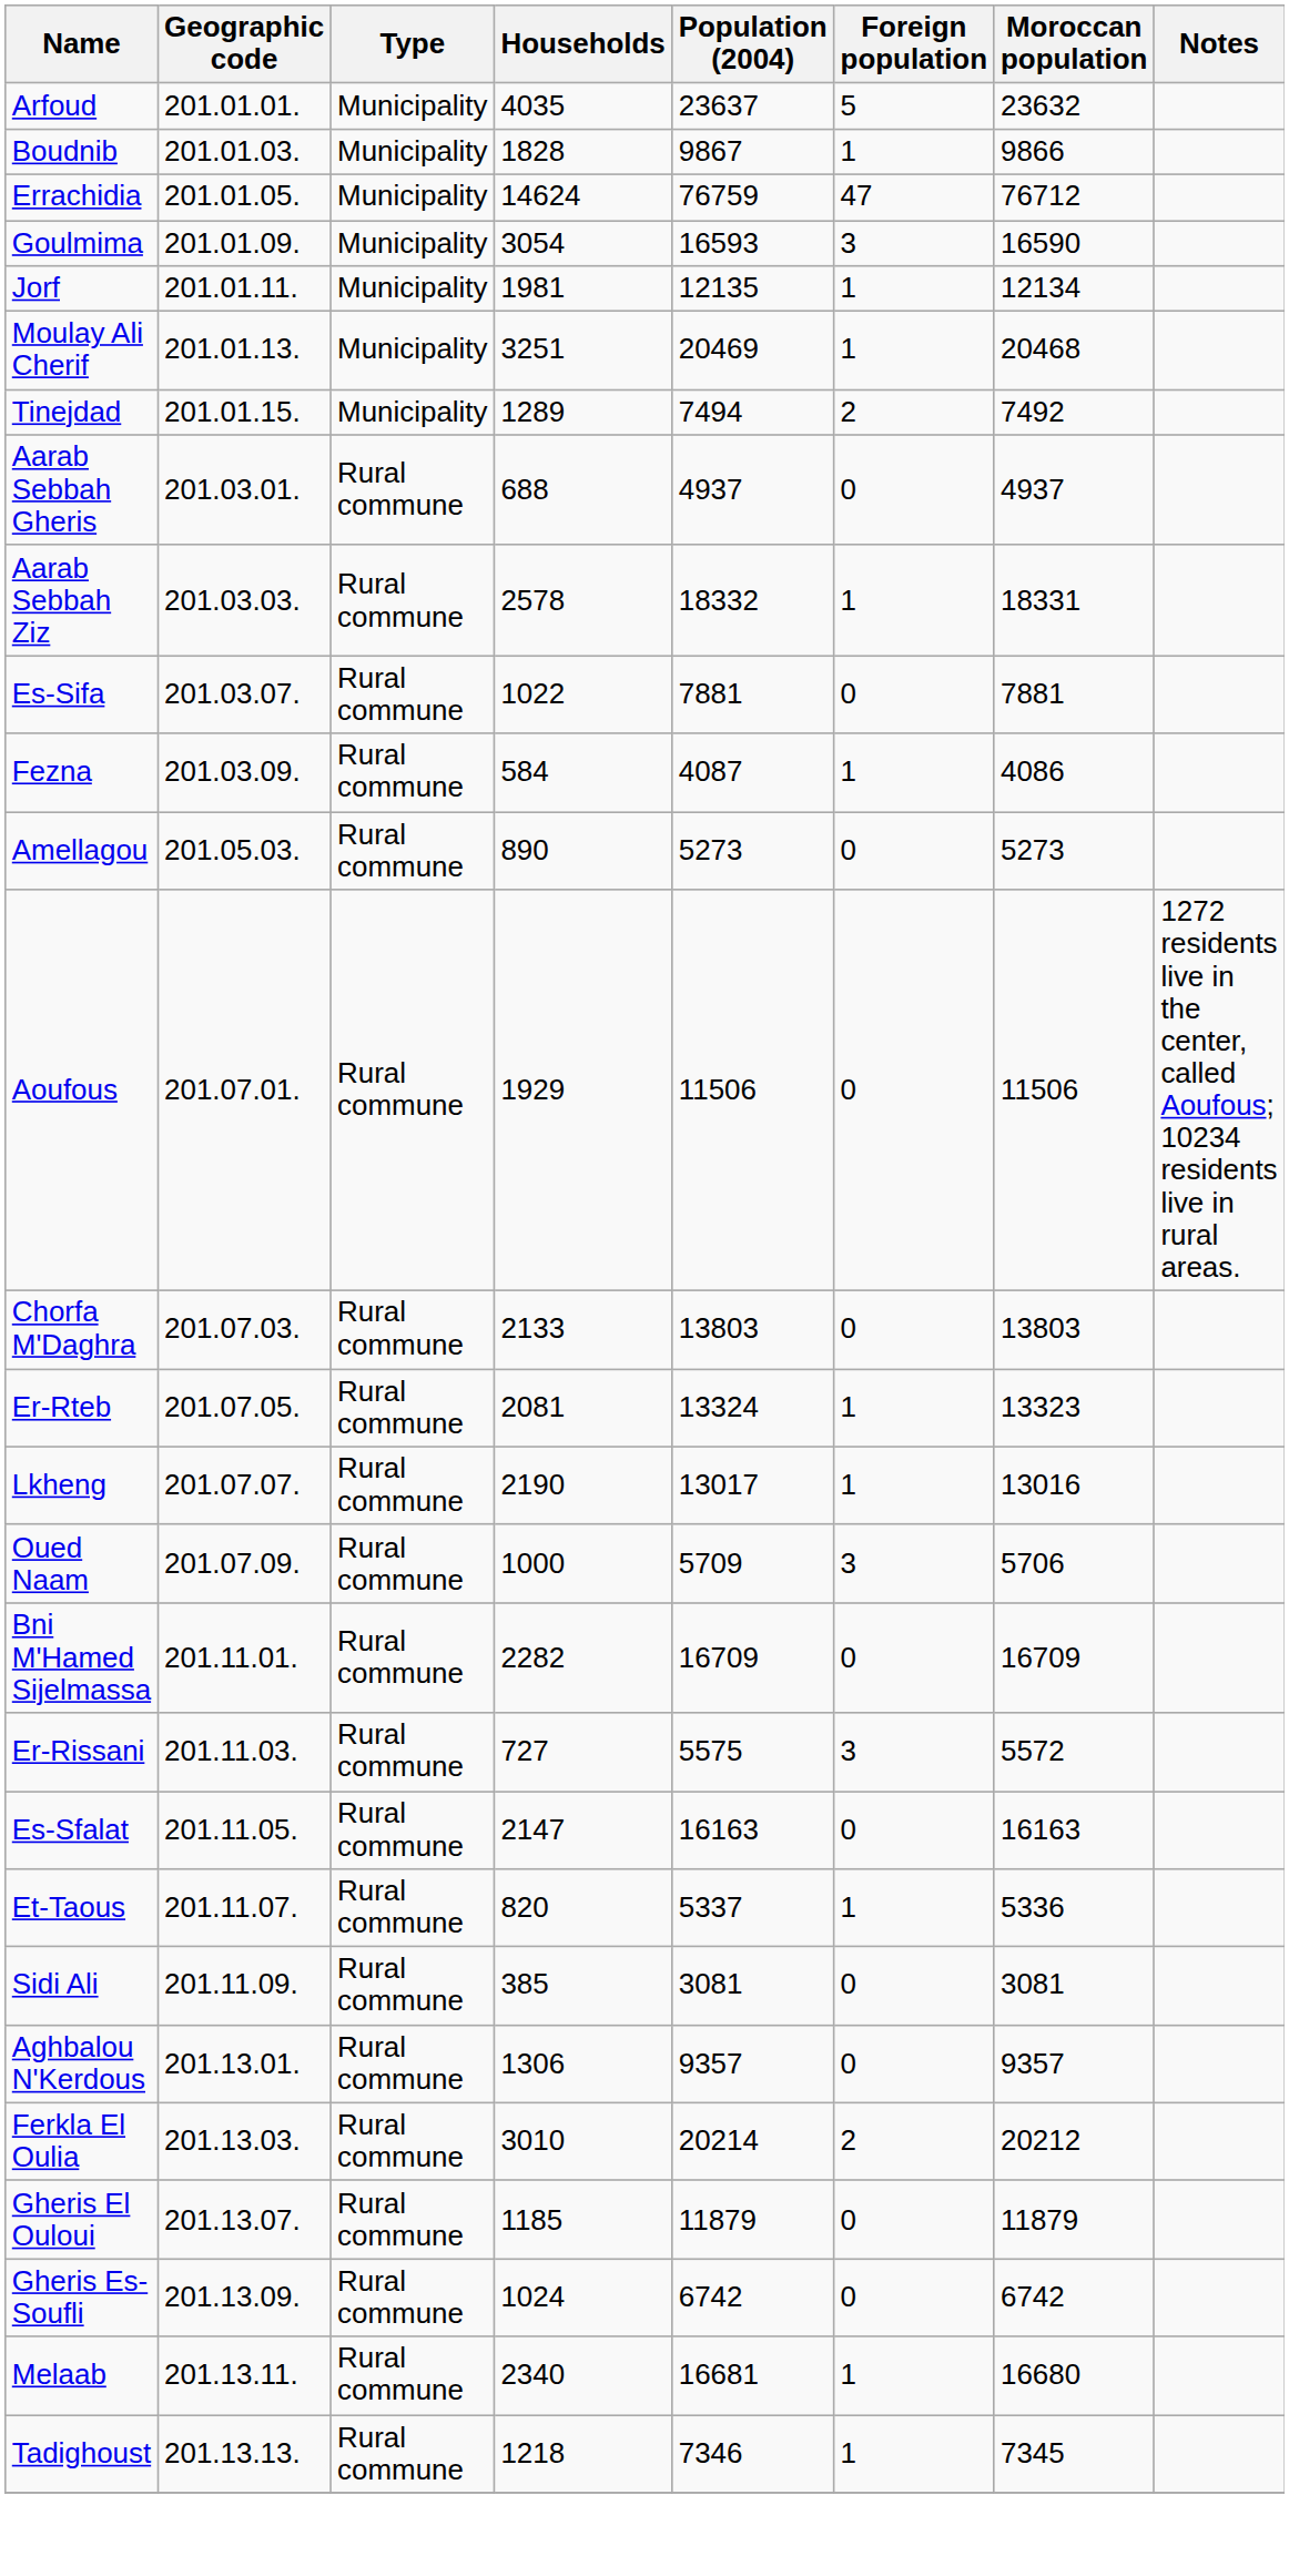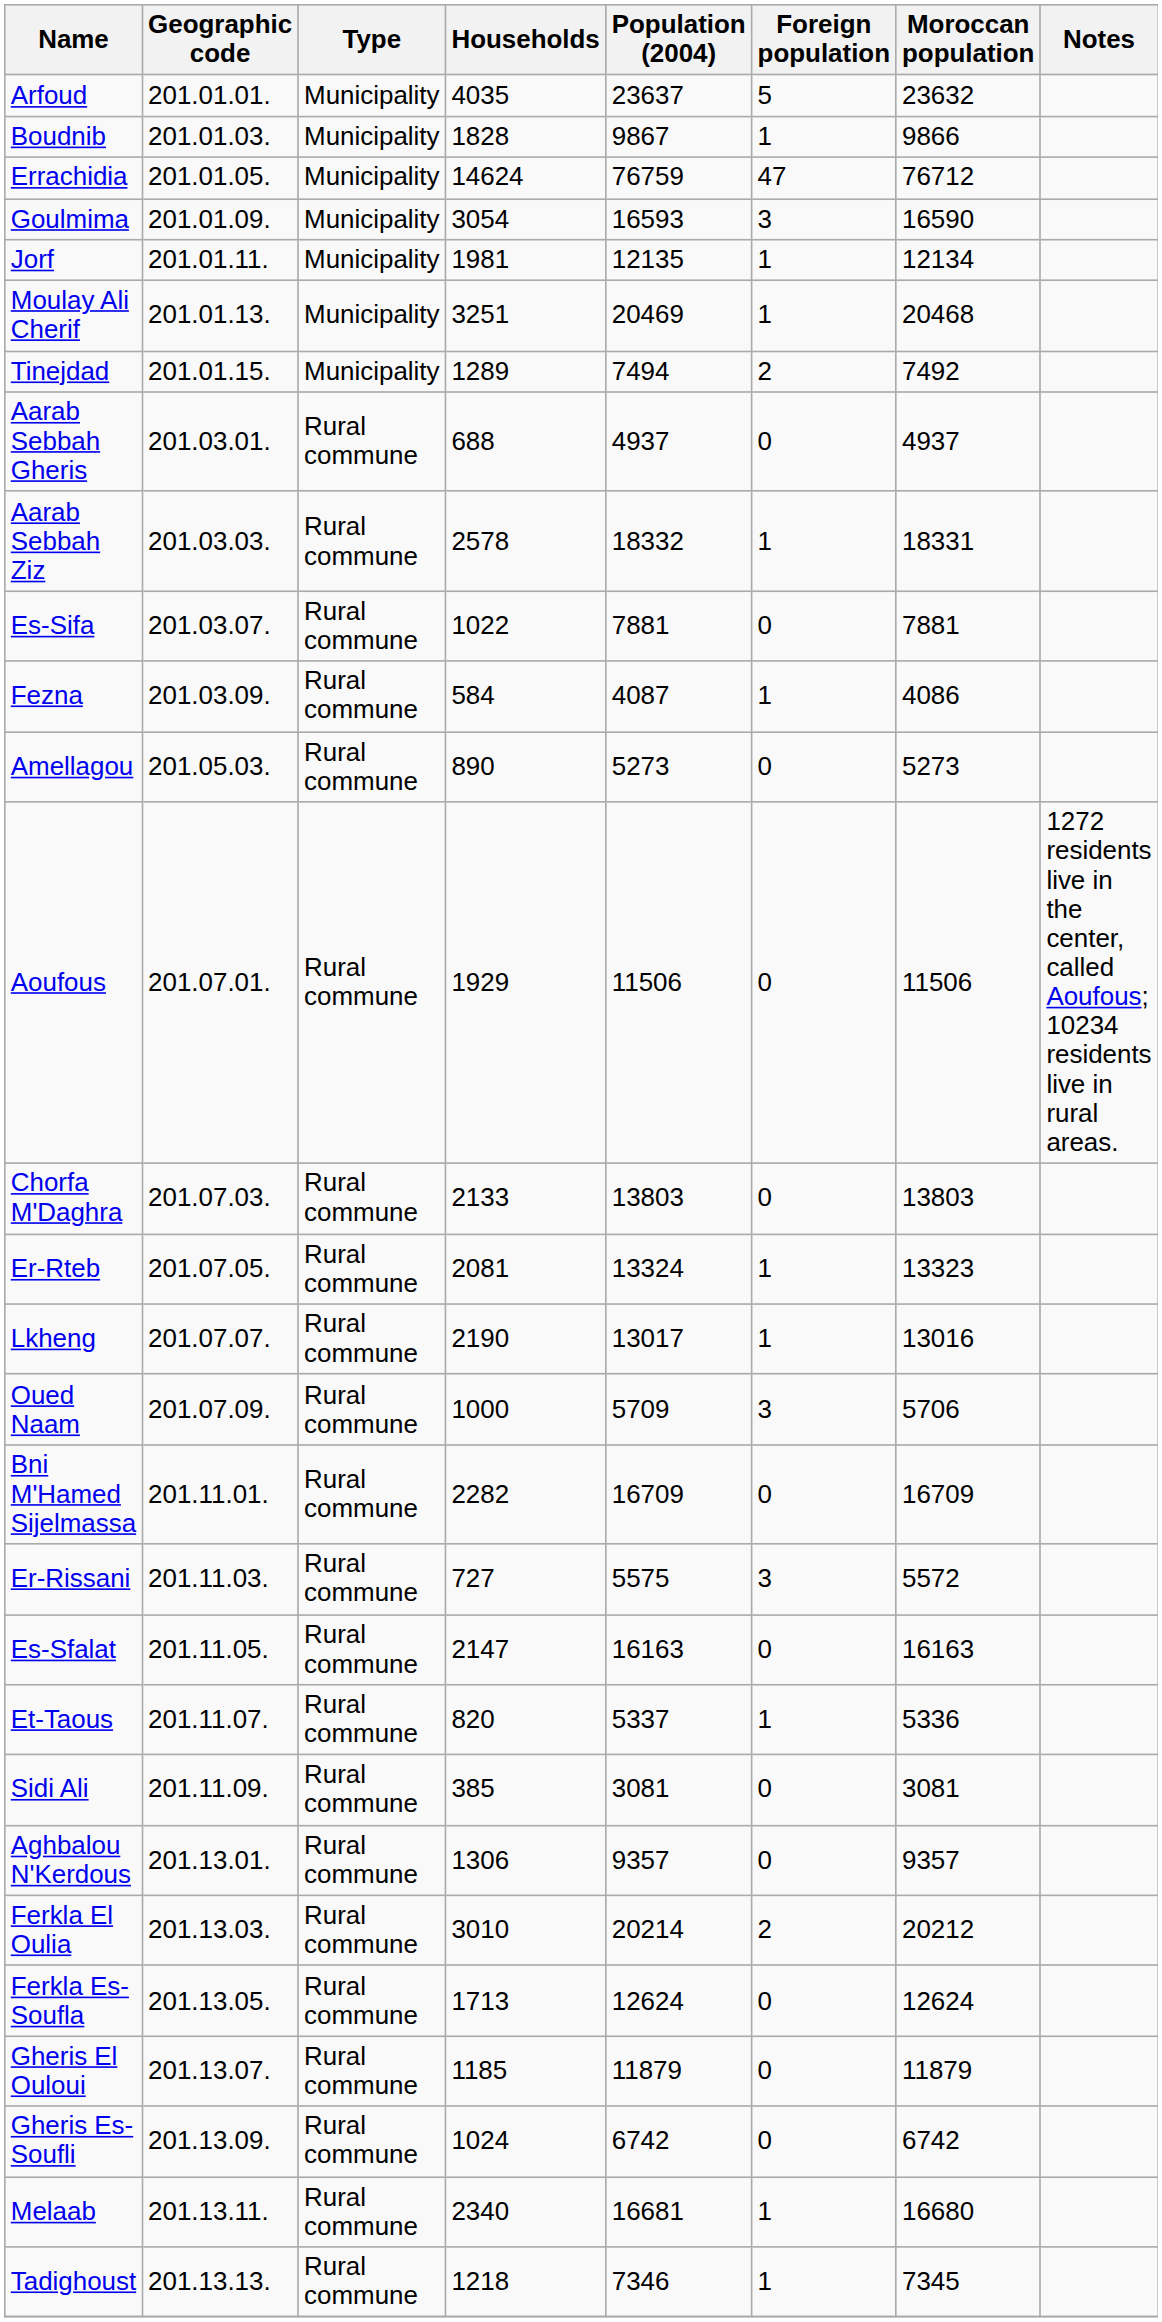+ row: Ferkla Es-Soufla | 201.13.05. | Rural commune | 1713 | 12624 | 0 | 12624
